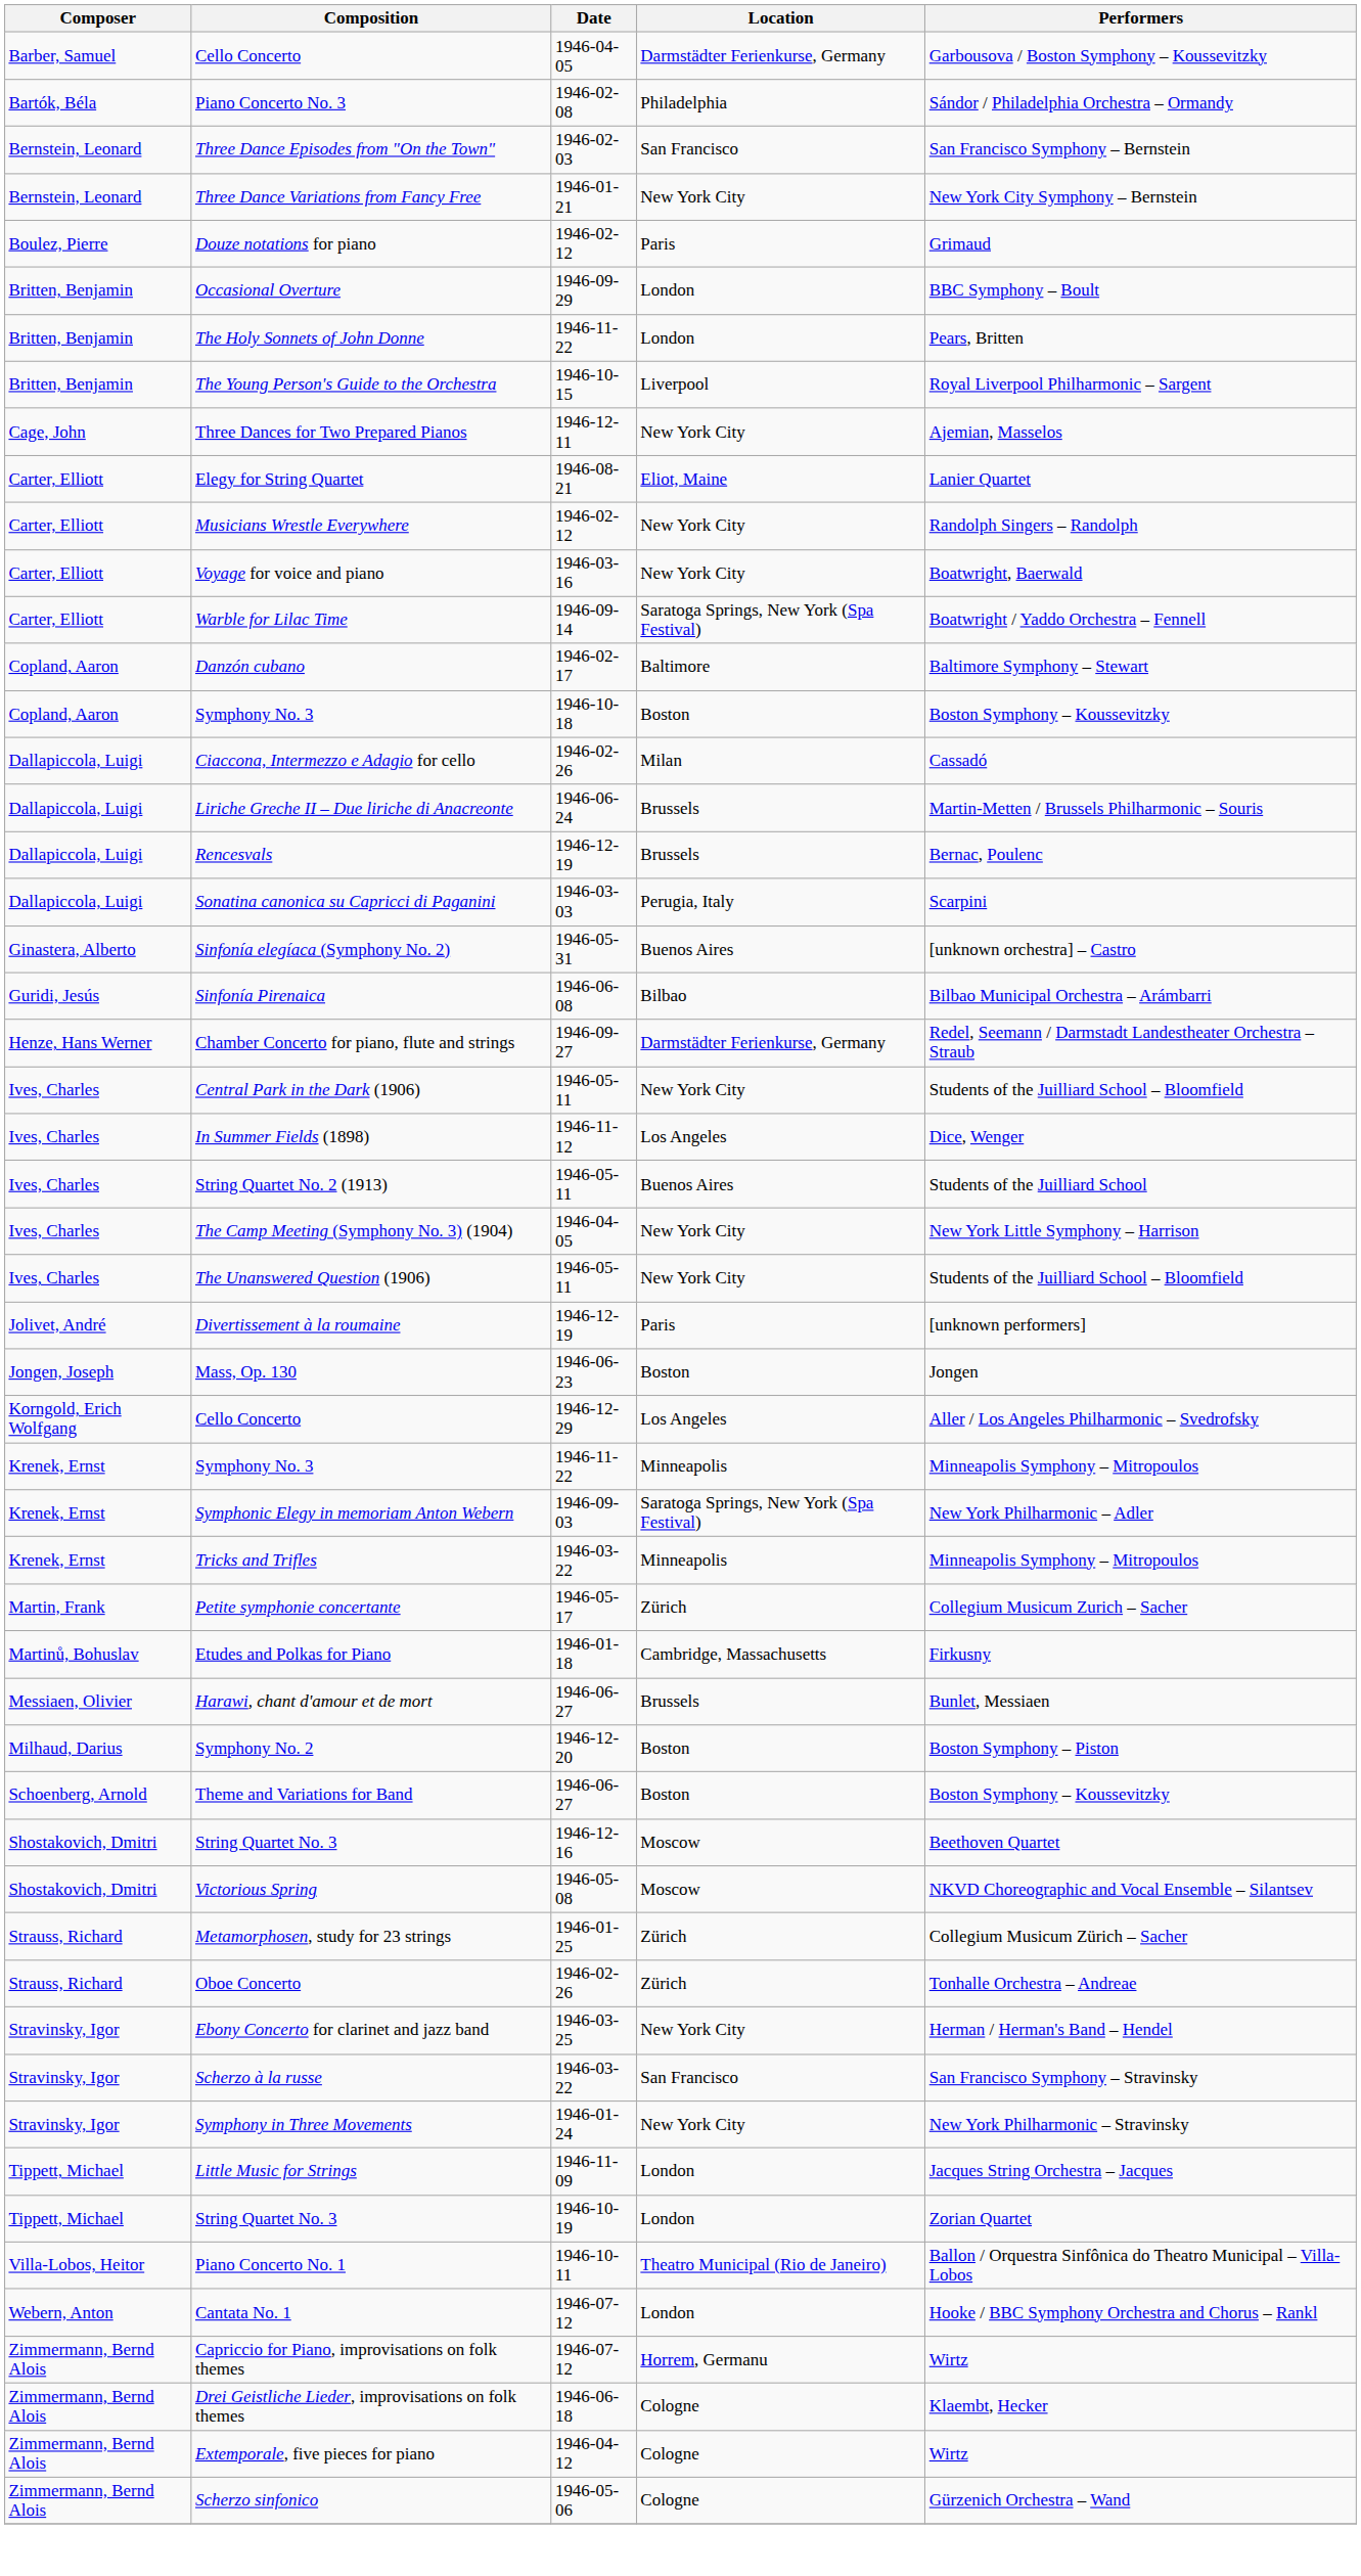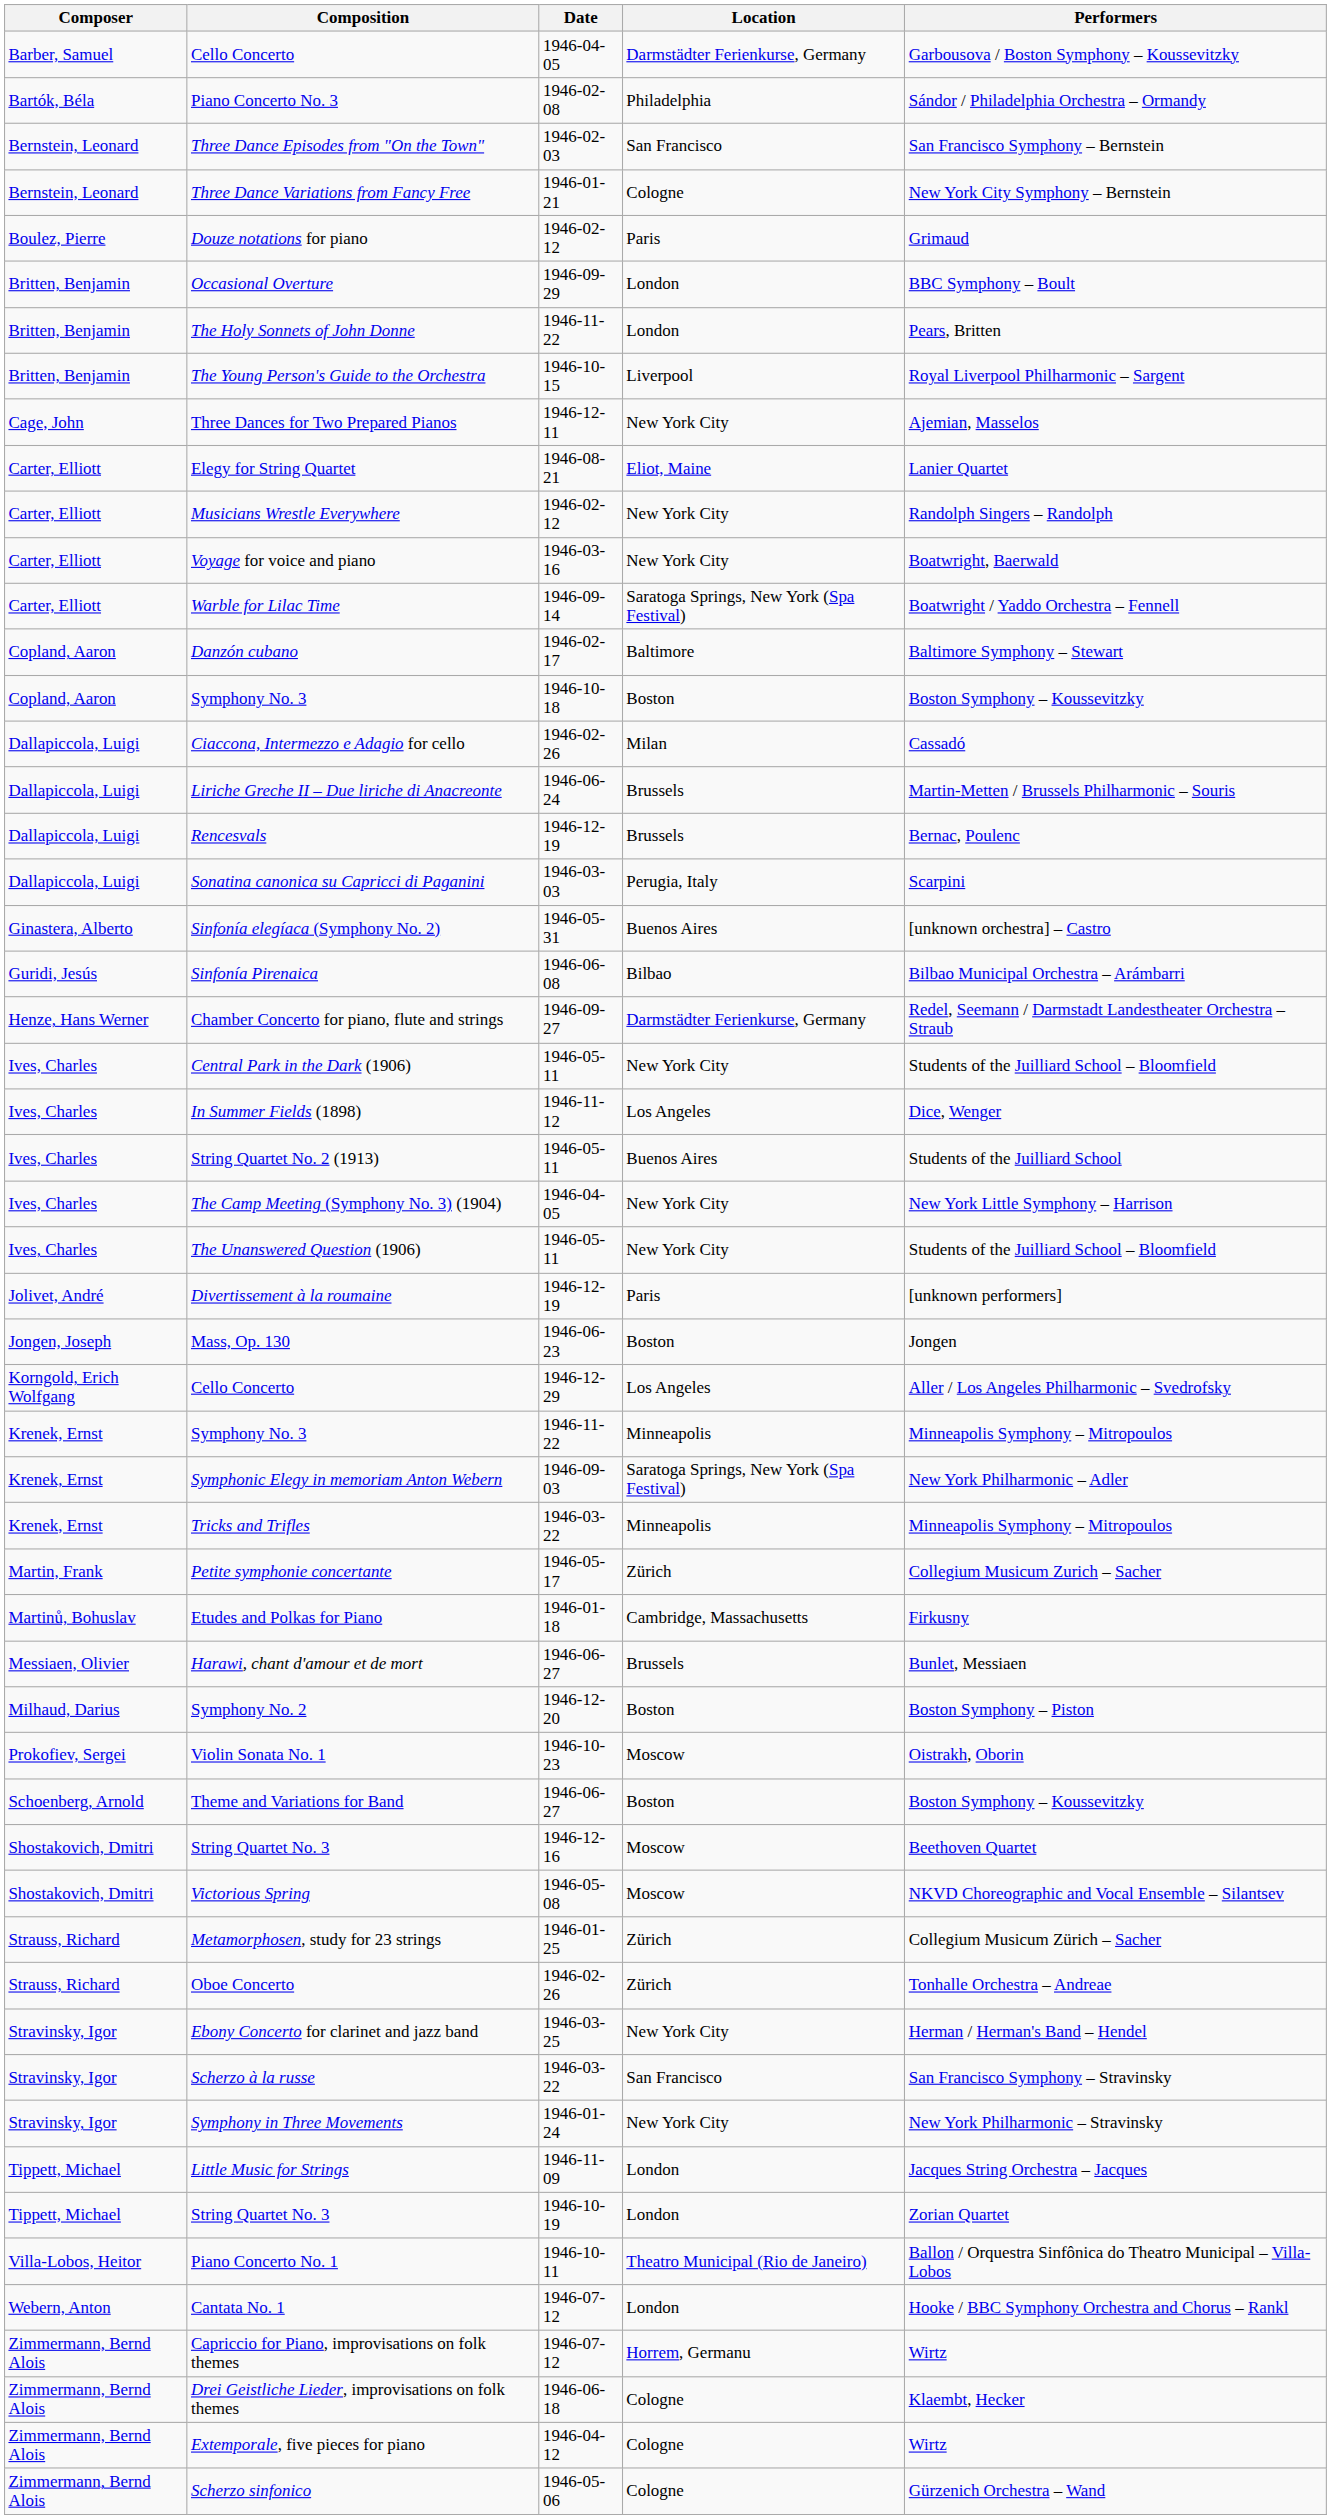Three Dance Variations from Fancy Free | Location: New York City -> Cologne
+ row: Prokofiev, Sergei | Violin Sonata No. 1 | 1946-10-23 | Moscow | Oistrakh, Oborin
